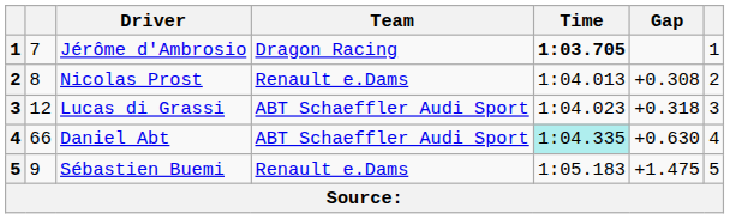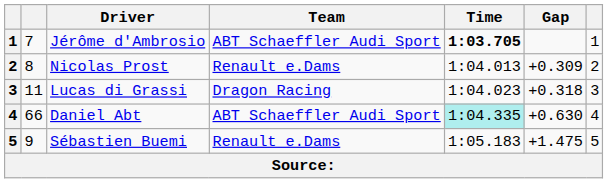Jérôme d'Ambrosio | Team: Dragon Racing -> ABT Schaeffler Audi Sport
Nicolas Prost | Gap: +0.308 -> +0.309
Lucas di Grassi | column 2: 12 -> 11
Lucas di Grassi | Team: ABT Schaeffler Audi Sport -> Dragon Racing
